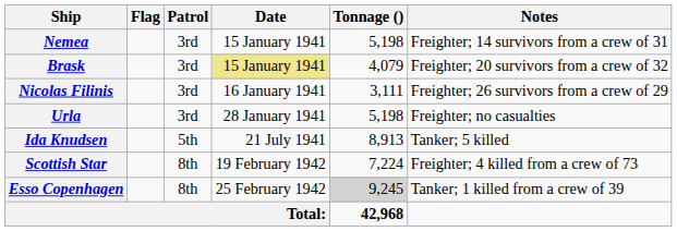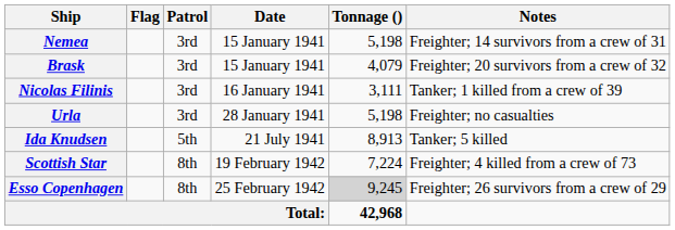Brask | Date: khaki background -> no background
Nicolas Filinis | Notes: Freighter; 26 survivors from a crew of 29 -> Tanker; 1 killed from a crew of 39
Esso Copenhagen | Notes: Tanker; 1 killed from a crew of 39 -> Freighter; 26 survivors from a crew of 29
